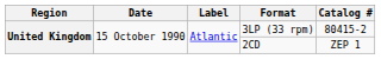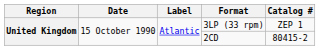3LP (33 rpm) | Catalog #: 80415-2 -> ZEP 1
2CD | Catalog #: ZEP 1 -> 80415-2
